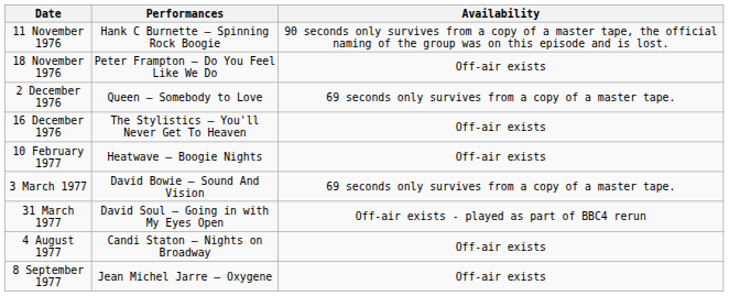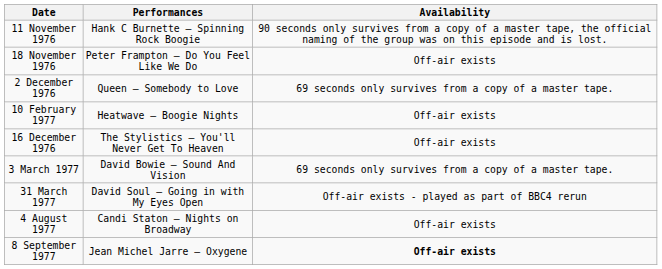rows swapped: 16 December 1976 <-> 10 February 1977
8 September 1977 | Availability: normal -> bold
